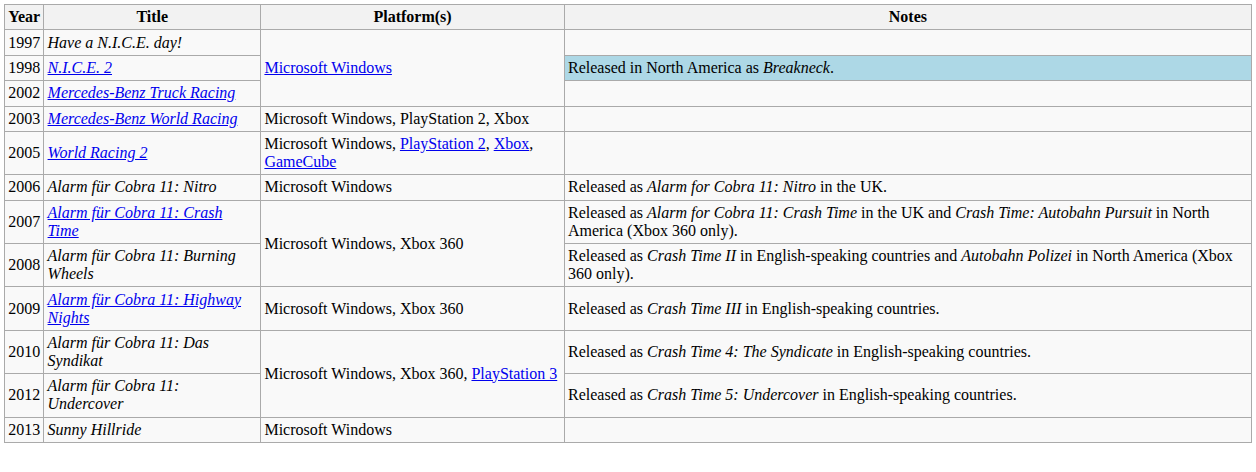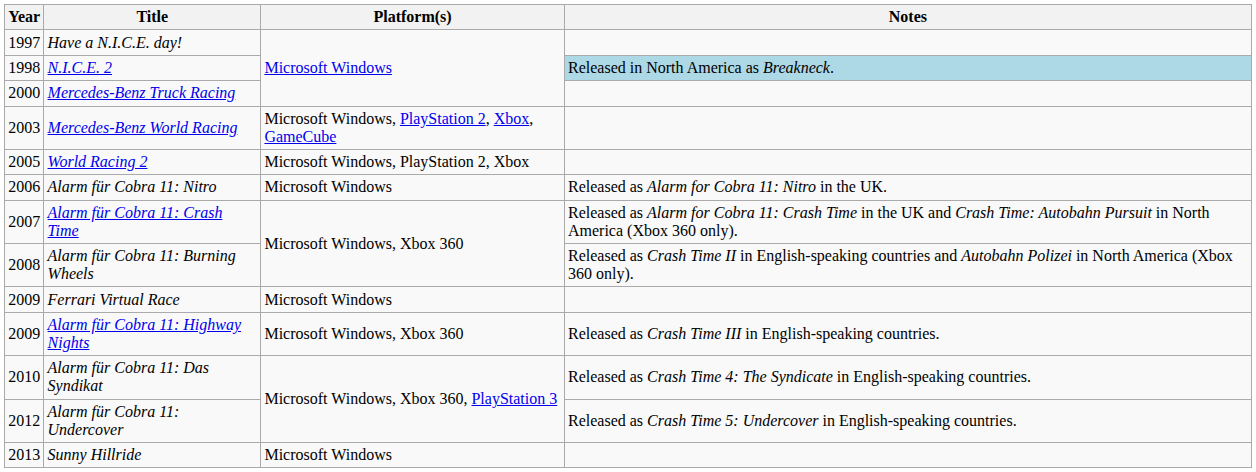Mercedes-Benz Truck Racing | Year: 2002 -> 2000
Mercedes-Benz World Racing | Platform(s): Microsoft Windows, PlayStation 2, Xbox -> Microsoft Windows, PlayStation 2, Xbox, GameCube
World Racing 2 | Platform(s): Microsoft Windows, PlayStation 2, Xbox, GameCube -> Microsoft Windows, PlayStation 2, Xbox
+ row: 2009 | Ferrari Virtual Race | Microsoft Windows
